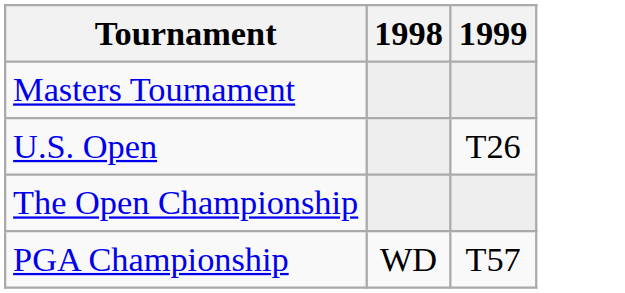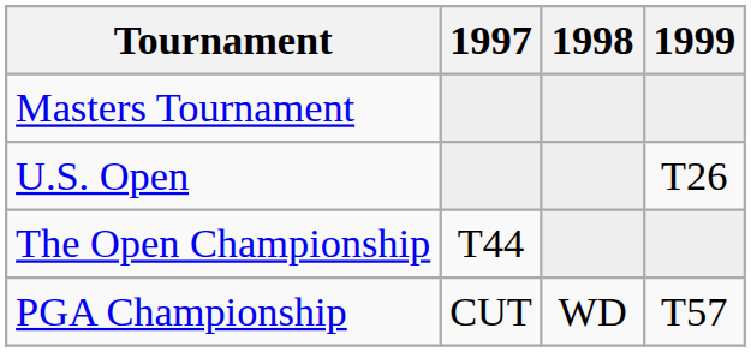+ column: 1997 | T44 | CUT
